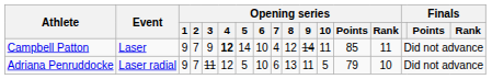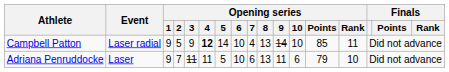Campbell Patton | Event: Laser -> Laser radial
Campbell Patton | Opening series / 2: 7 -> 5
Campbell Patton | Opening series / 8: 12 -> 13
Campbell Patton | Opening series / 10: 11 -> 10
Adriana Penruddocke | Event: Laser radial -> Laser
Adriana Penruddocke | Opening series / 4: 12 -> 11
Adriana Penruddocke | Opening series / 10: 5 -> 6
